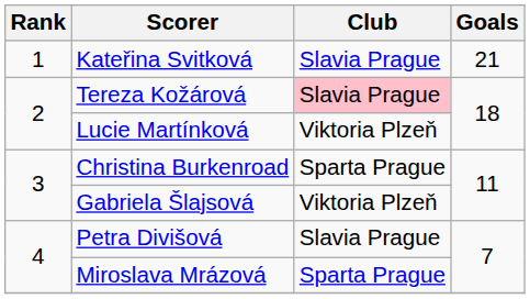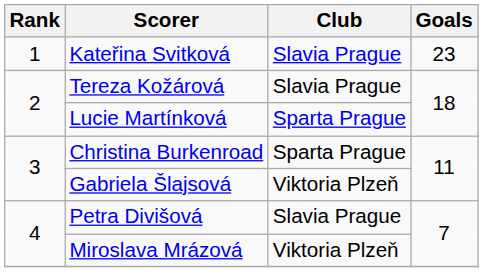Kateřina Svitková | Goals: 21 -> 23
Tereza Kožárová | Club: pink background -> no background
Lucie Martínková | Club: Viktoria Plzeň -> Sparta Prague
Miroslava Mrázová | Club: Sparta Prague -> Viktoria Plzeň
